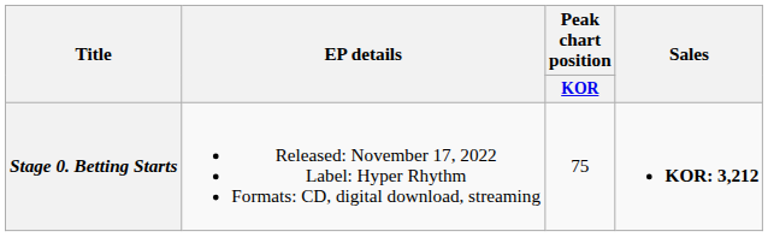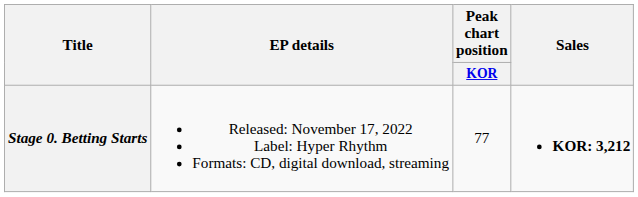Stage 0. Betting Starts | Peak chart position / KOR: 75 -> 77
